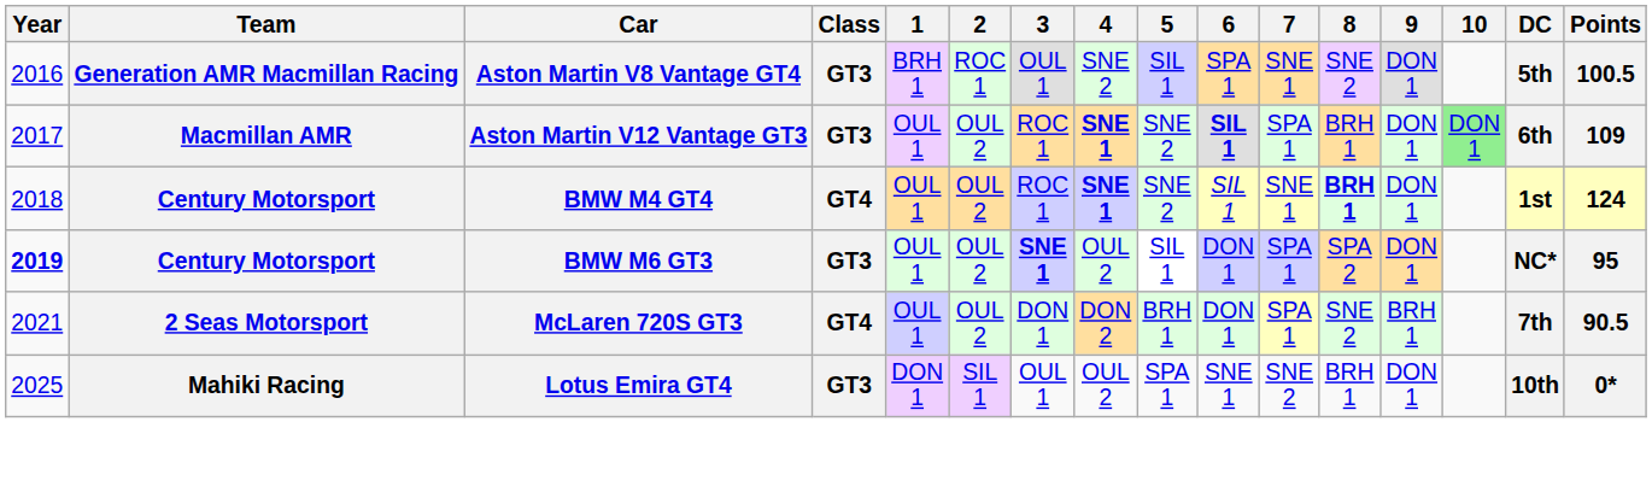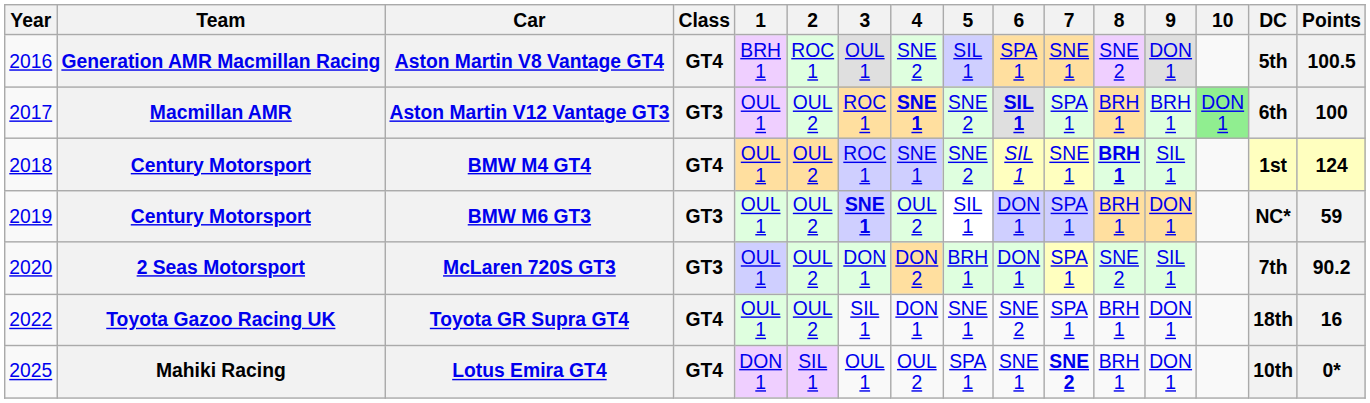Aston Martin V8 Vantage GT4 | Class: GT3 -> GT4
Aston Martin V12 Vantage GT3 | 9: DON 1 -> BRH 1
Aston Martin V12 Vantage GT3 | Points: 109 -> 100
BMW M4 GT4 | 4: bold -> normal
BMW M4 GT4 | 9: DON 1 -> SIL 1
BMW M6 GT3 | Year: bold -> normal
BMW M6 GT3 | 8: SPA 2 -> BRH 1
BMW M6 GT3 | Points: 95 -> 59
McLaren 720S GT3 | Year: 2021 -> 2020
McLaren 720S GT3 | Class: GT4 -> GT3
McLaren 720S GT3 | 9: BRH 1 -> SIL 1
McLaren 720S GT3 | Points: 90.5 -> 90.2
+ row: 2022 | Toyota Gazoo Racing UK | Toyota GR Supra GT4 | GT4 | OUL 1 | OUL 2 | SIL 1 | DON 1 | SNE 1 | SNE 2 | SPA 1 | BRH 1 | DON 1 | 18th | 16
Lotus Emira GT4 | Class: GT3 -> GT4
Lotus Emira GT4 | 7: normal -> bold
